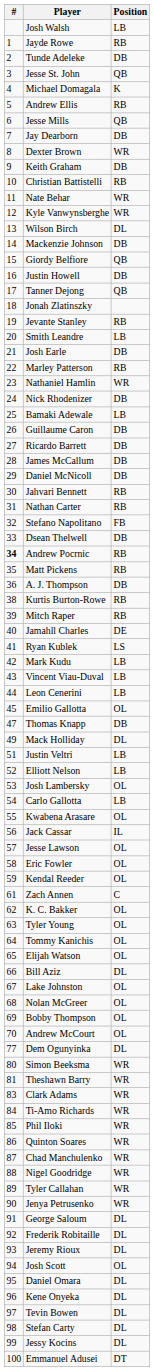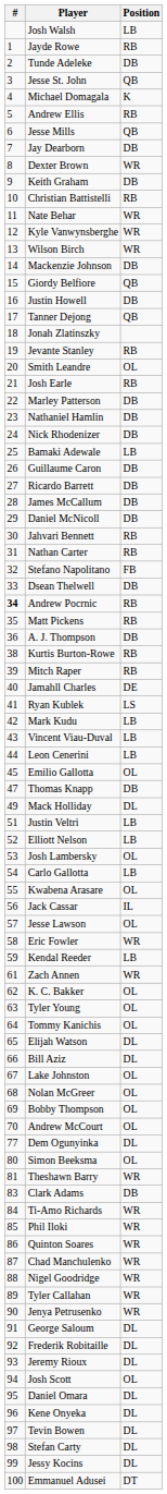Wilson Birch | Position: DL -> WR
Smith Leandre | Position: LB -> OL
Josh Earle | Position: DB -> RB
Marley Patterson | Position: RB -> DB
Nathaniel Hamlin | Position: WR -> DB
Eric Fowler | Position: OL -> WR
Kendal Reeder | Position: OL -> LB
Zach Annen | Position: C -> WR
Elijah Watson | Position: OL -> DL
Simon Beeksma | Position: WR -> OL
Clark Adams | Position: WR -> DB
